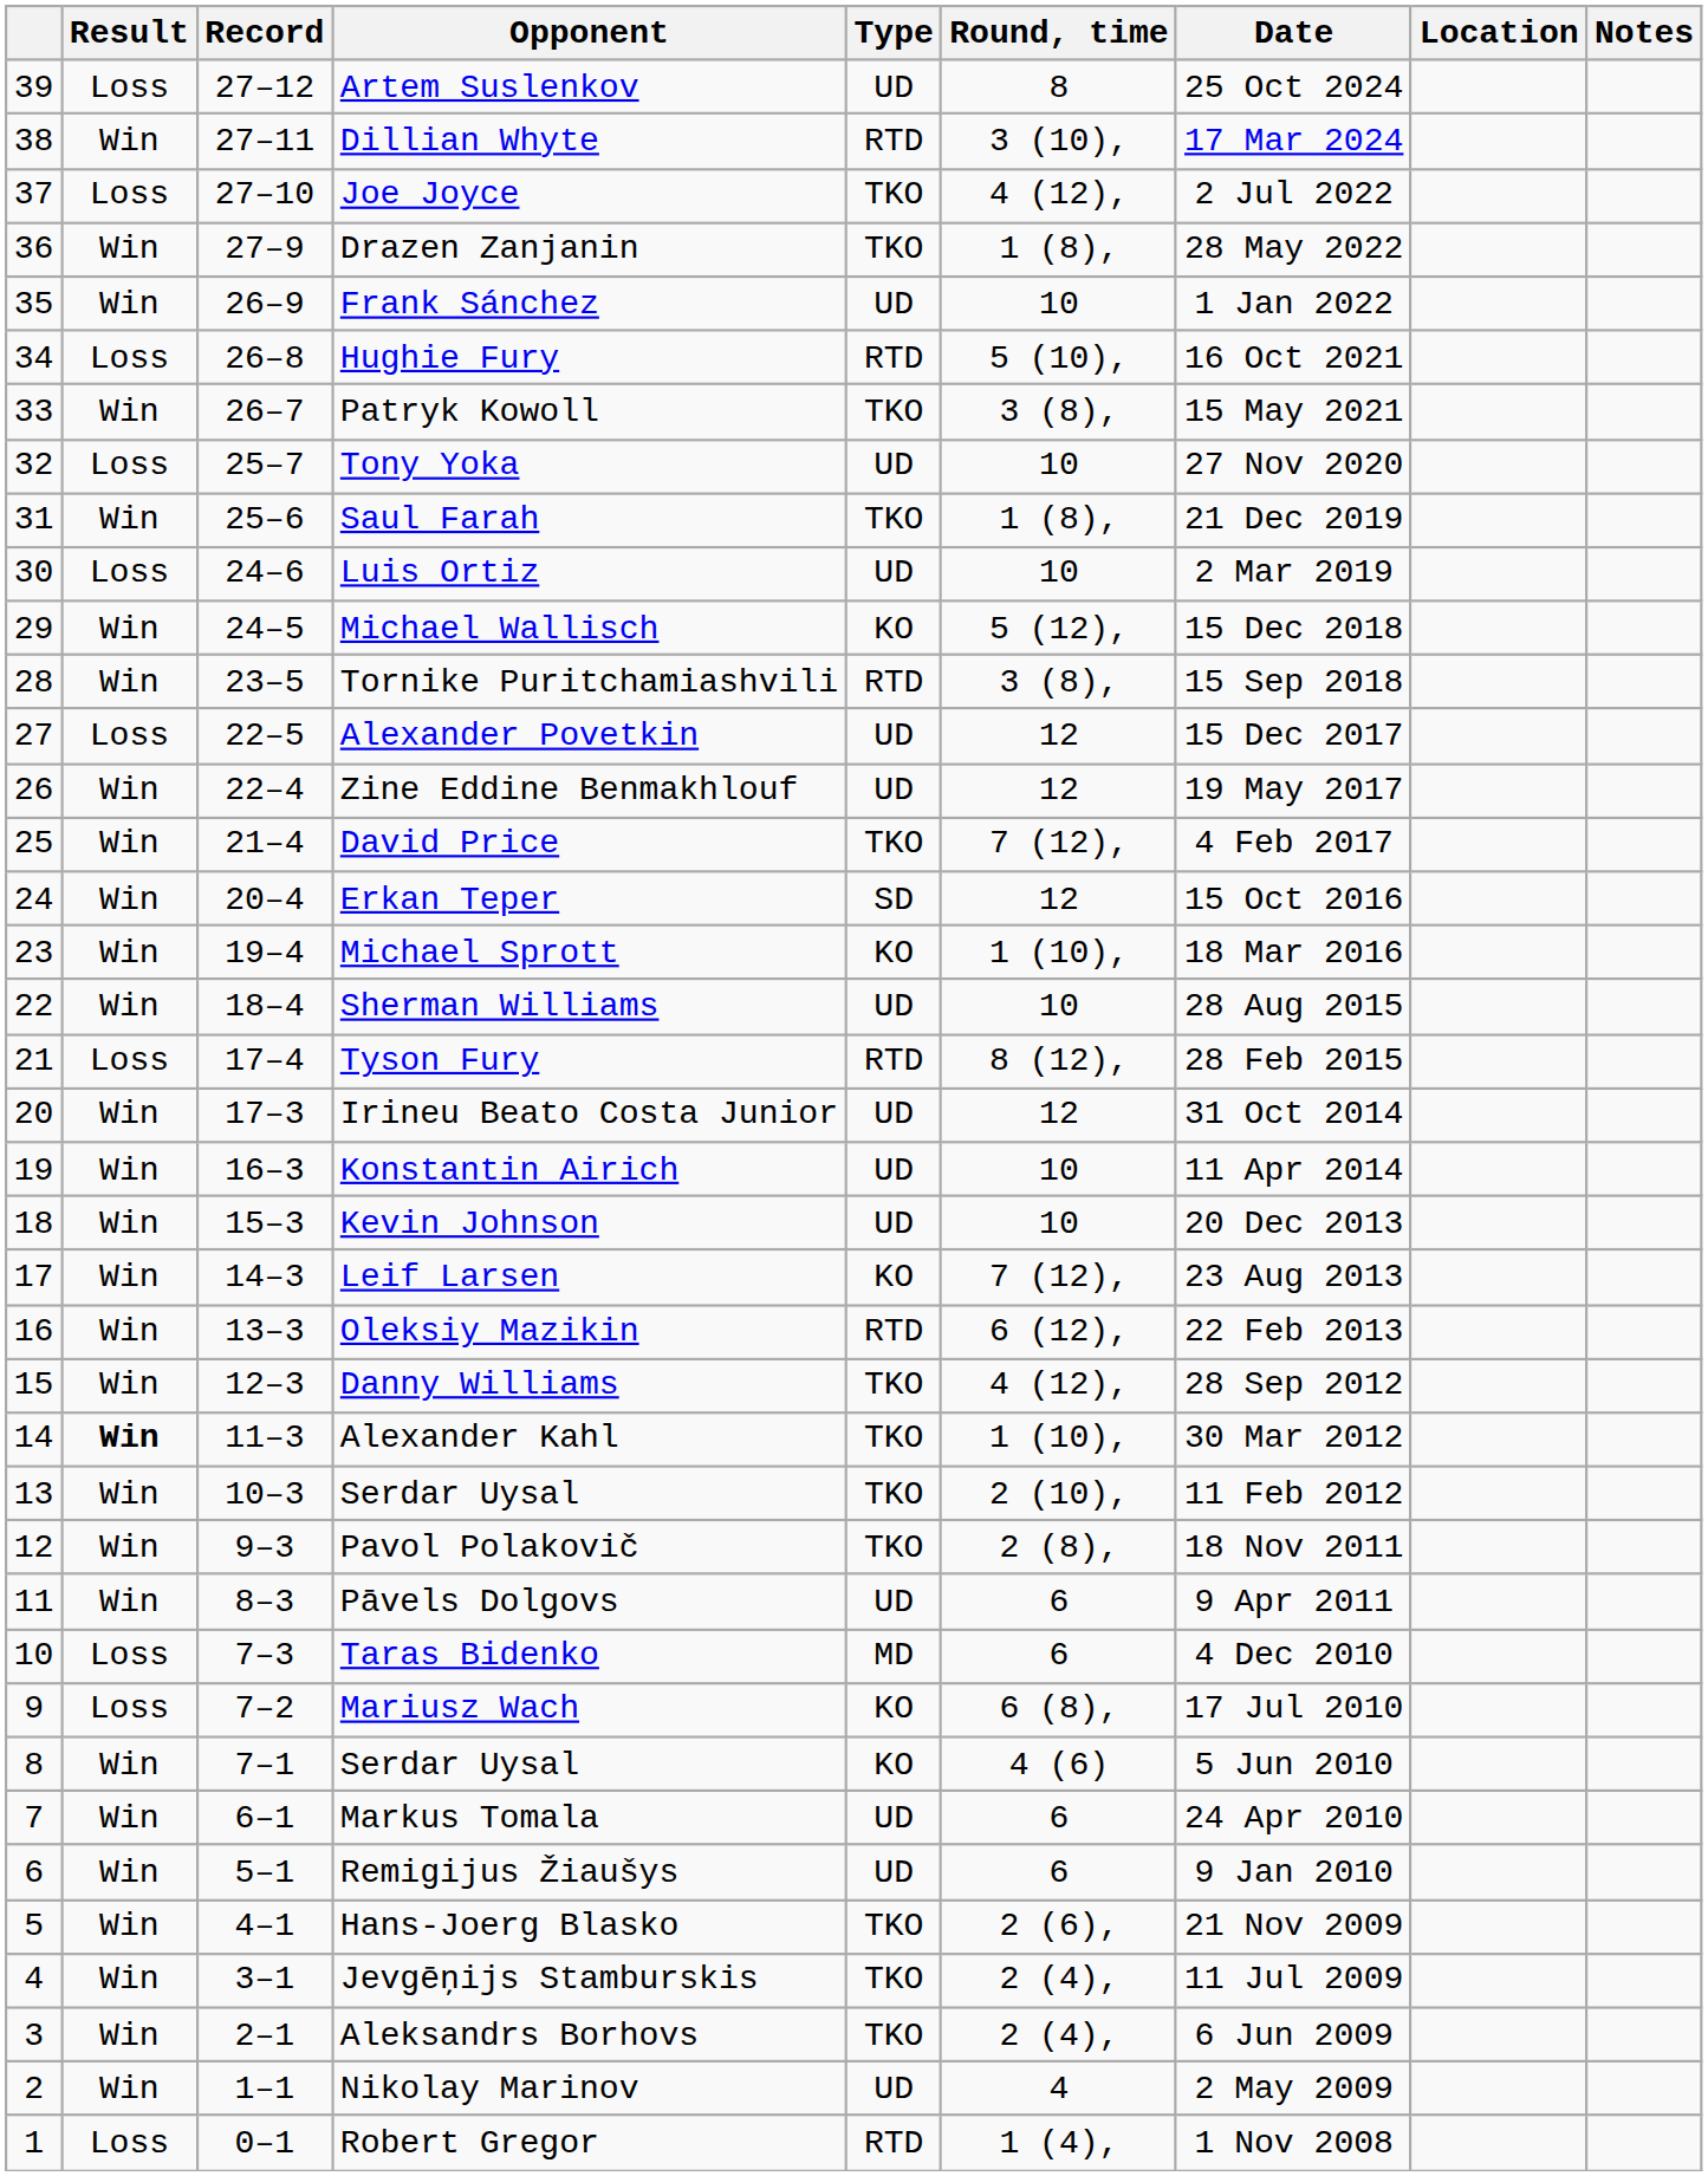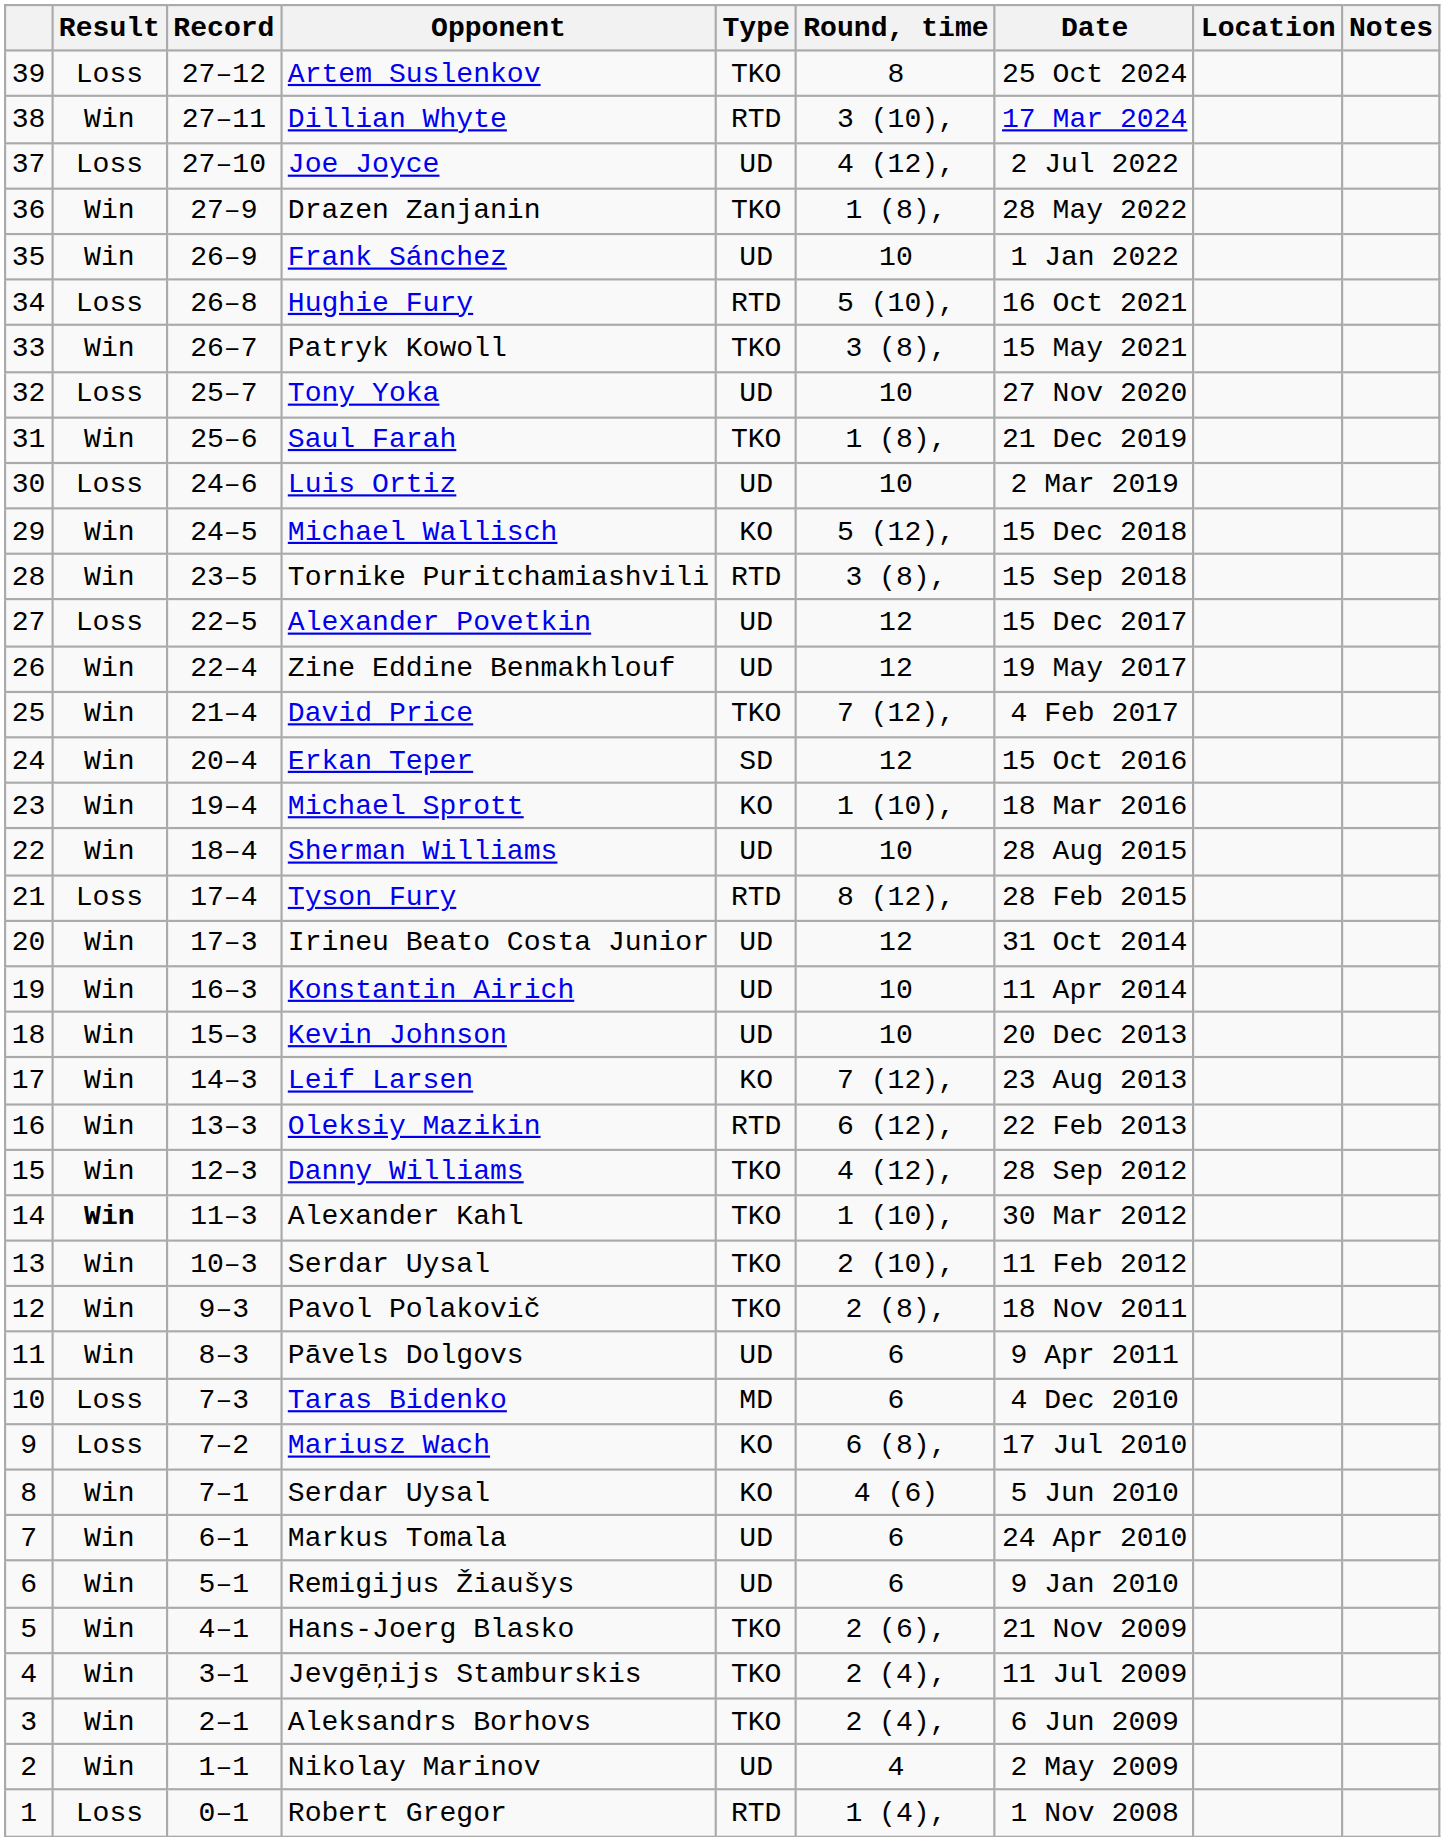Artem Suslenkov | Type: UD -> TKO
Joe Joyce | Type: TKO -> UD
